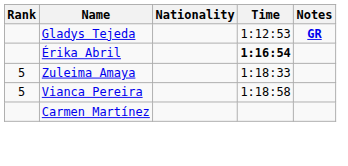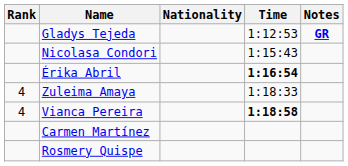+ row: Nicolasa Condori | 1:15:43
Zuleima Amaya | Rank: 5 -> 4
Vianca Pereira | Rank: 5 -> 4
Vianca Pereira | Time: normal -> bold
+ row: Rosmery Quispe
